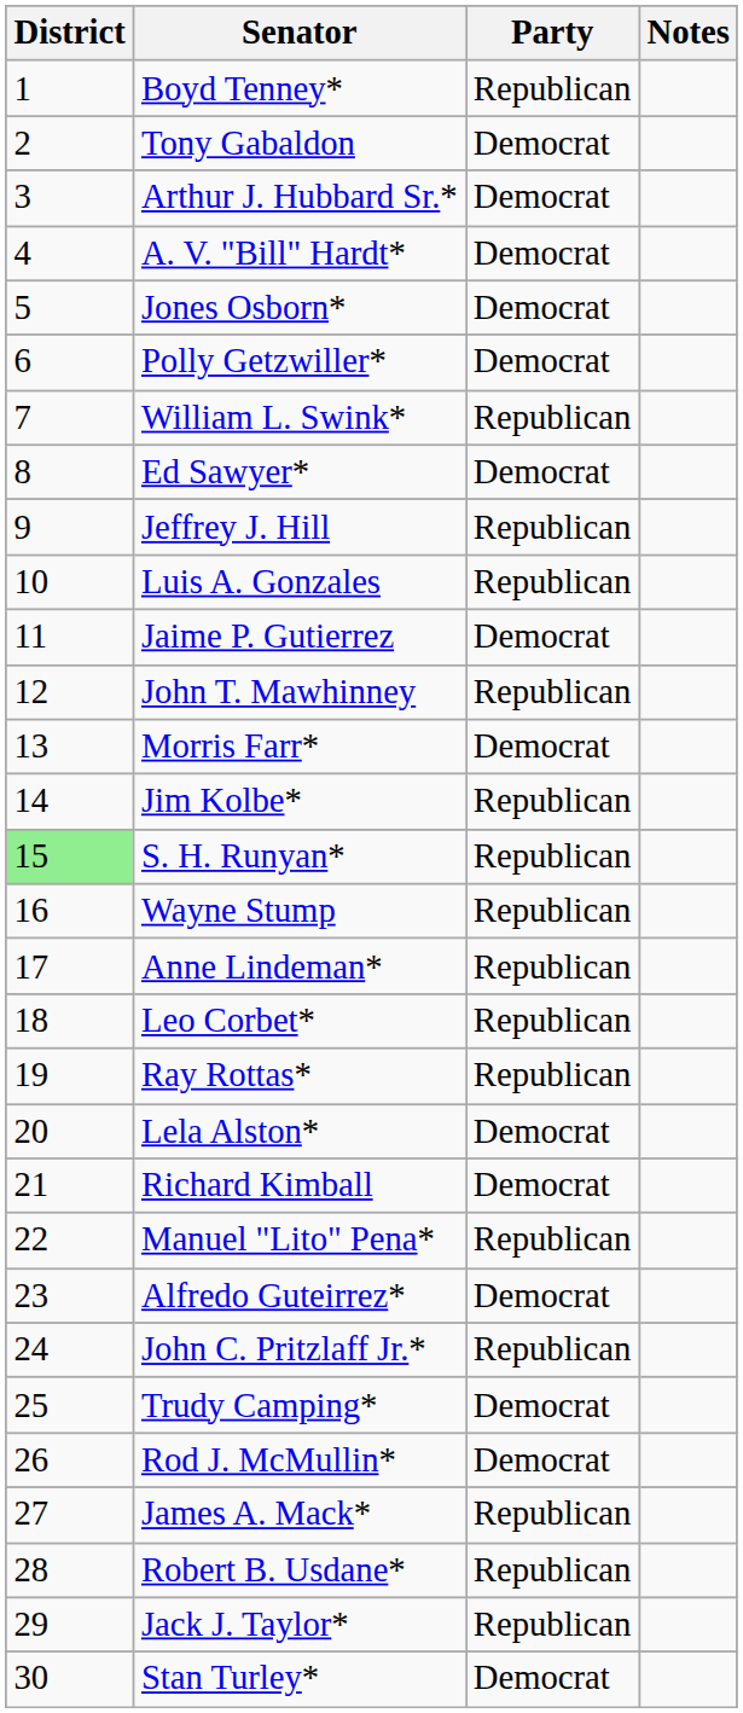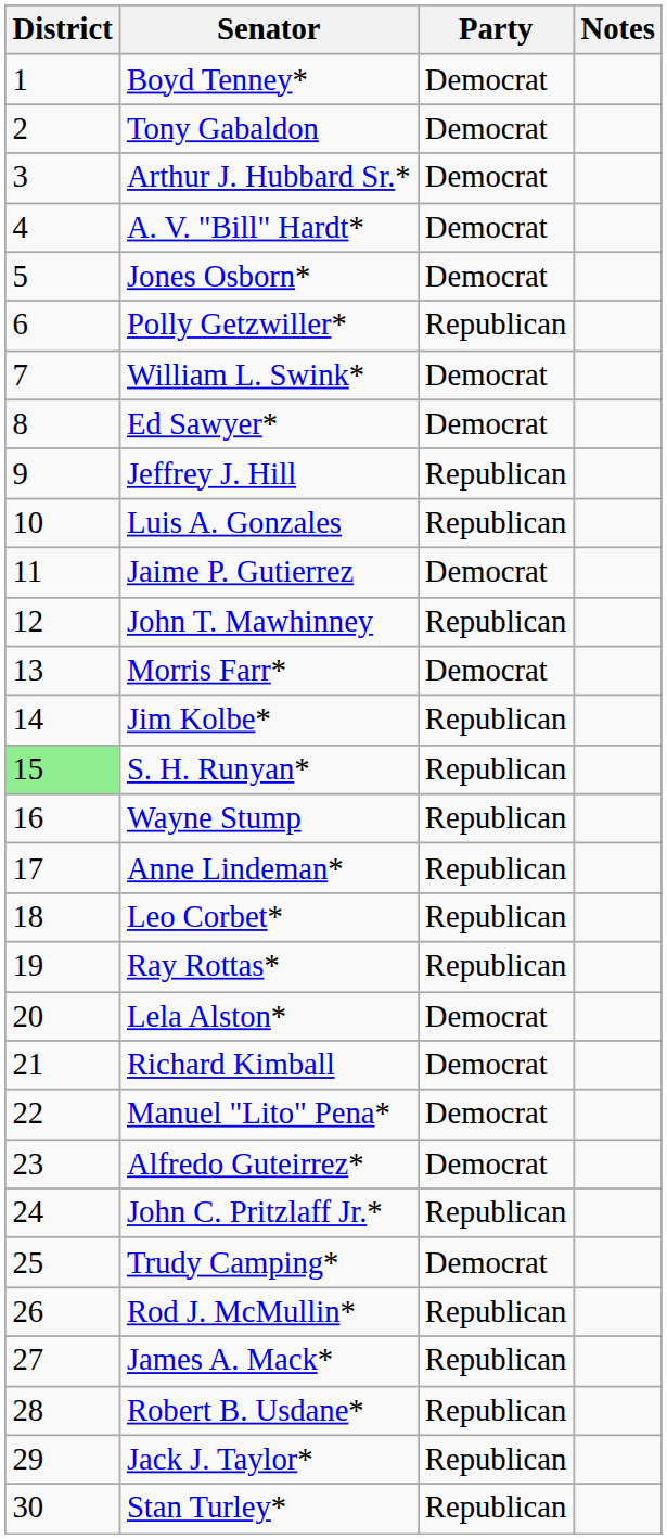Boyd Tenney* | Party: Republican -> Democrat
Polly Getzwiller* | Party: Democrat -> Republican
William L. Swink* | Party: Republican -> Democrat
Manuel "Lito" Pena* | Party: Republican -> Democrat
Rod J. McMullin* | Party: Democrat -> Republican
Stan Turley* | Party: Democrat -> Republican
